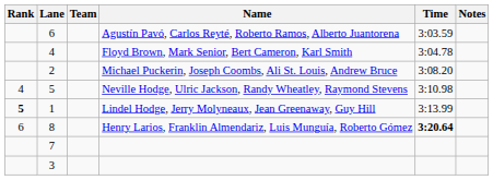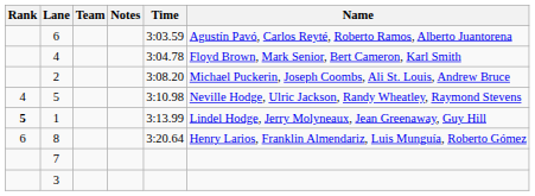columns swapped: Name <-> Notes
8 | Time: bold -> normal
